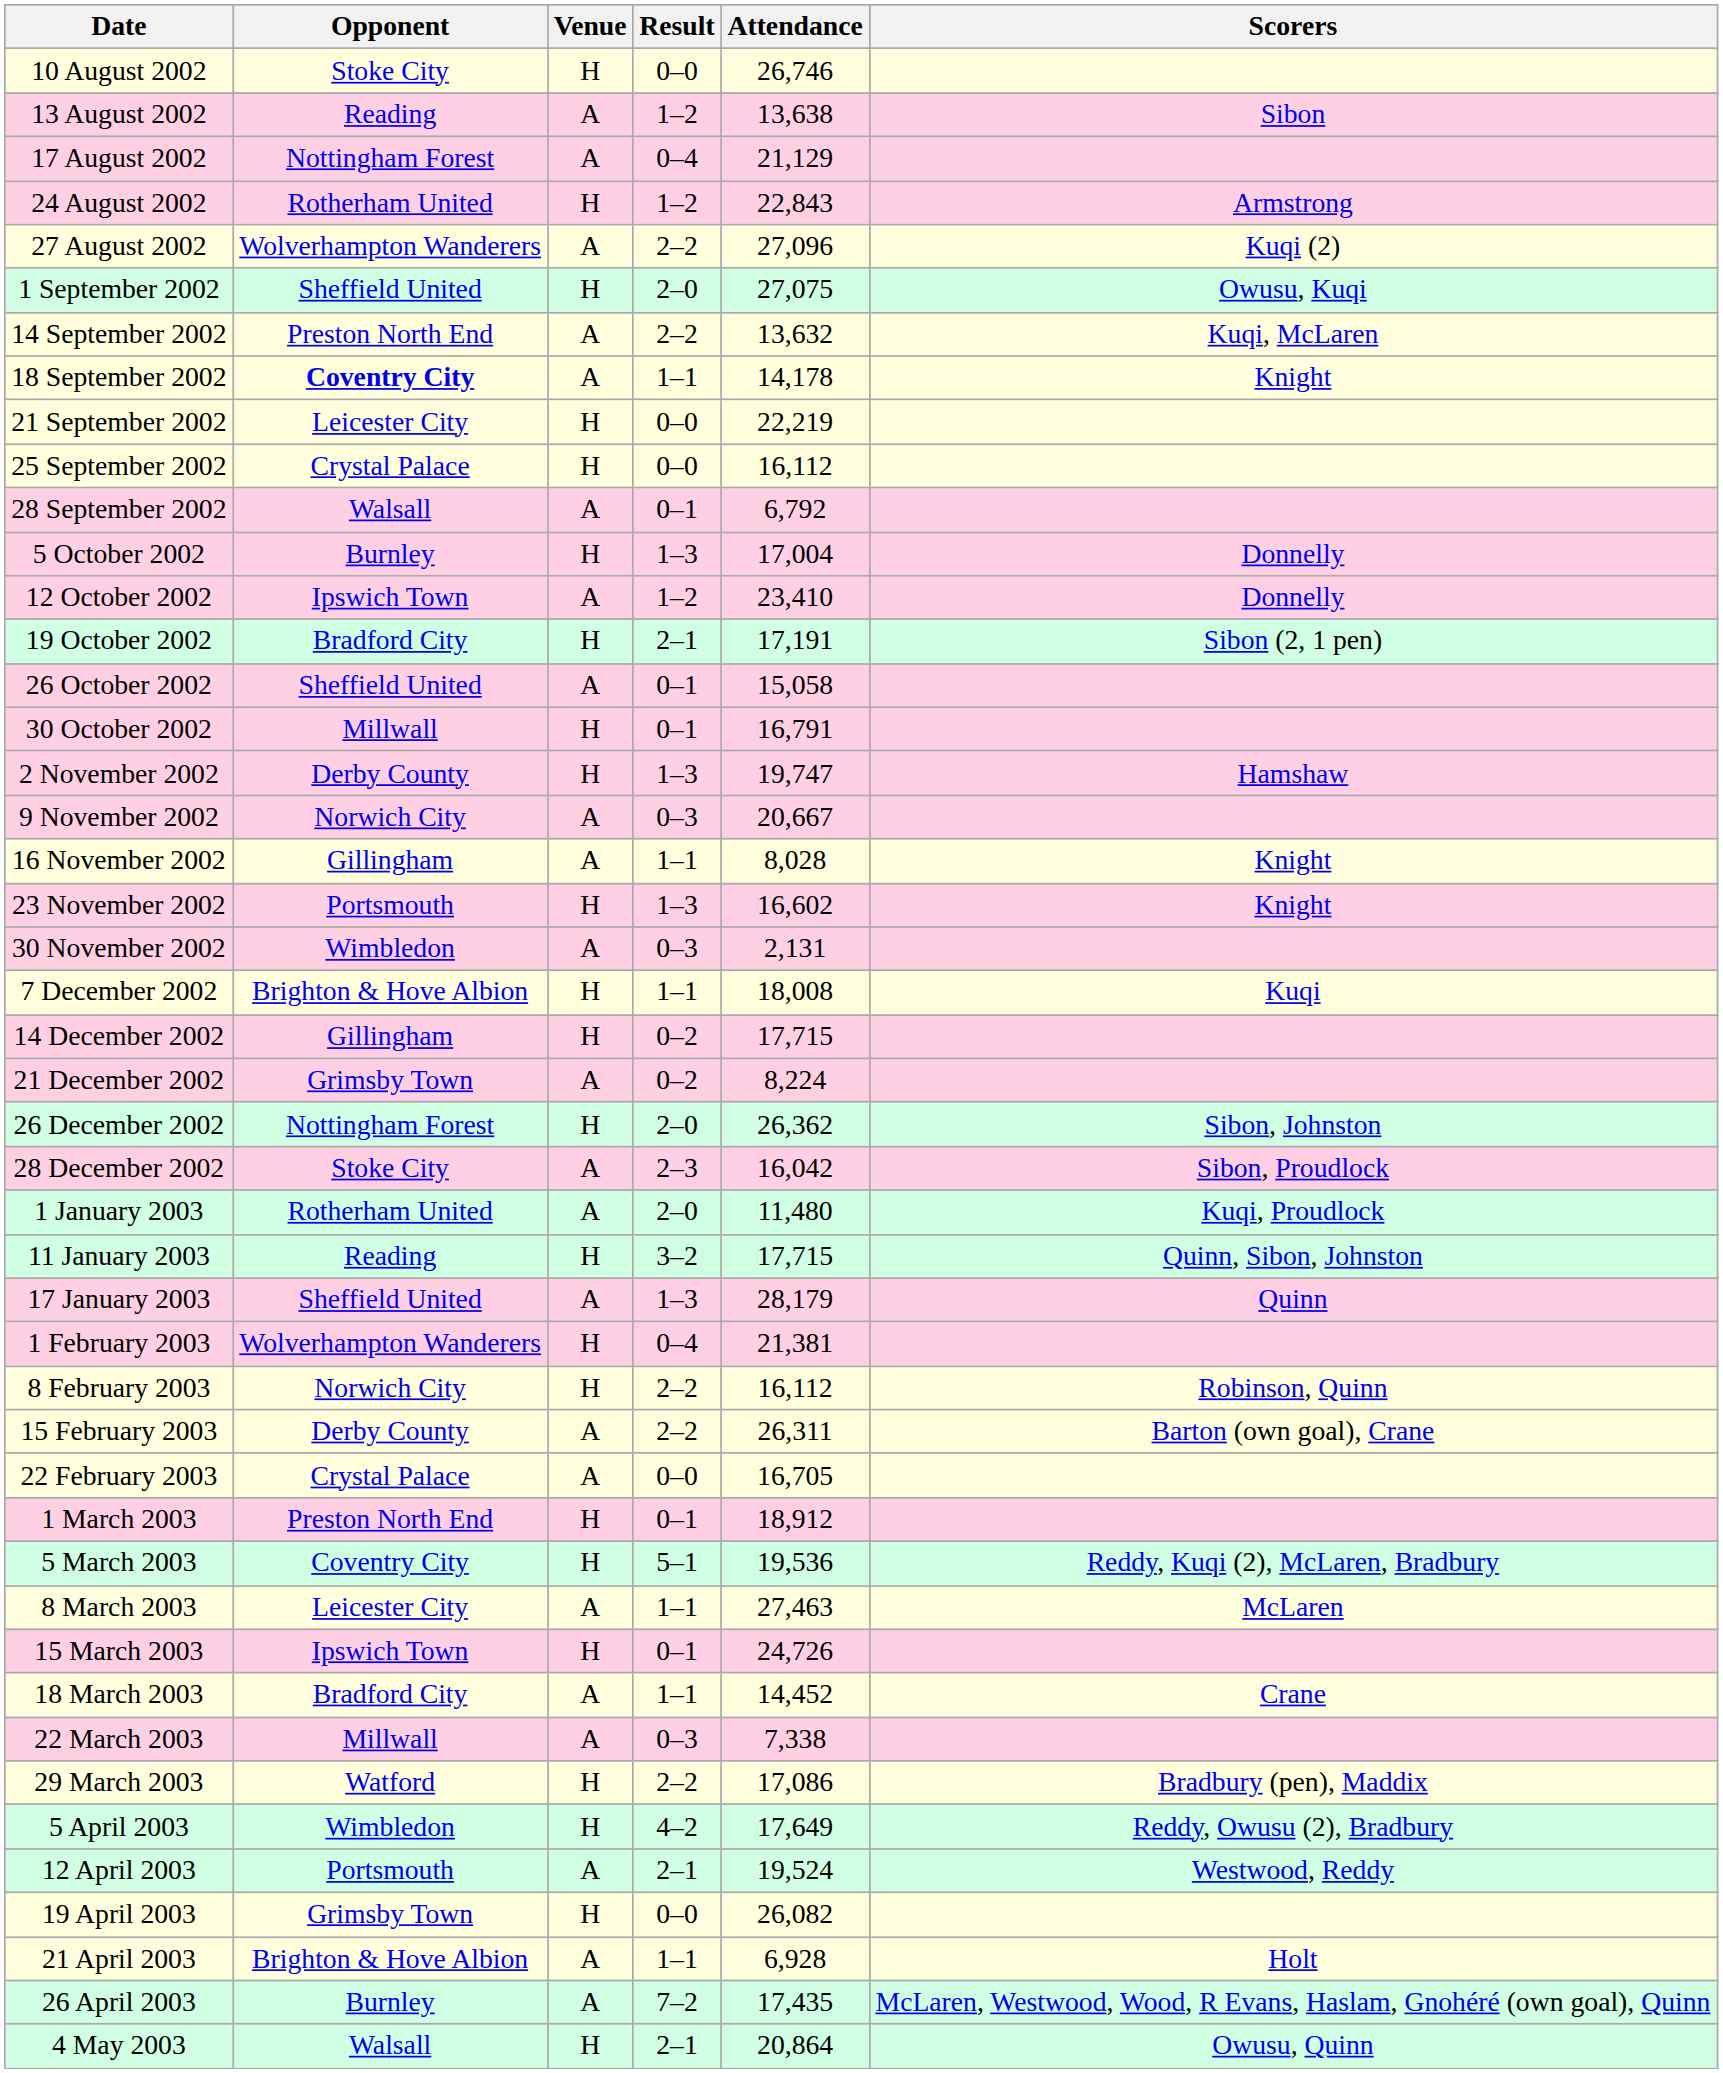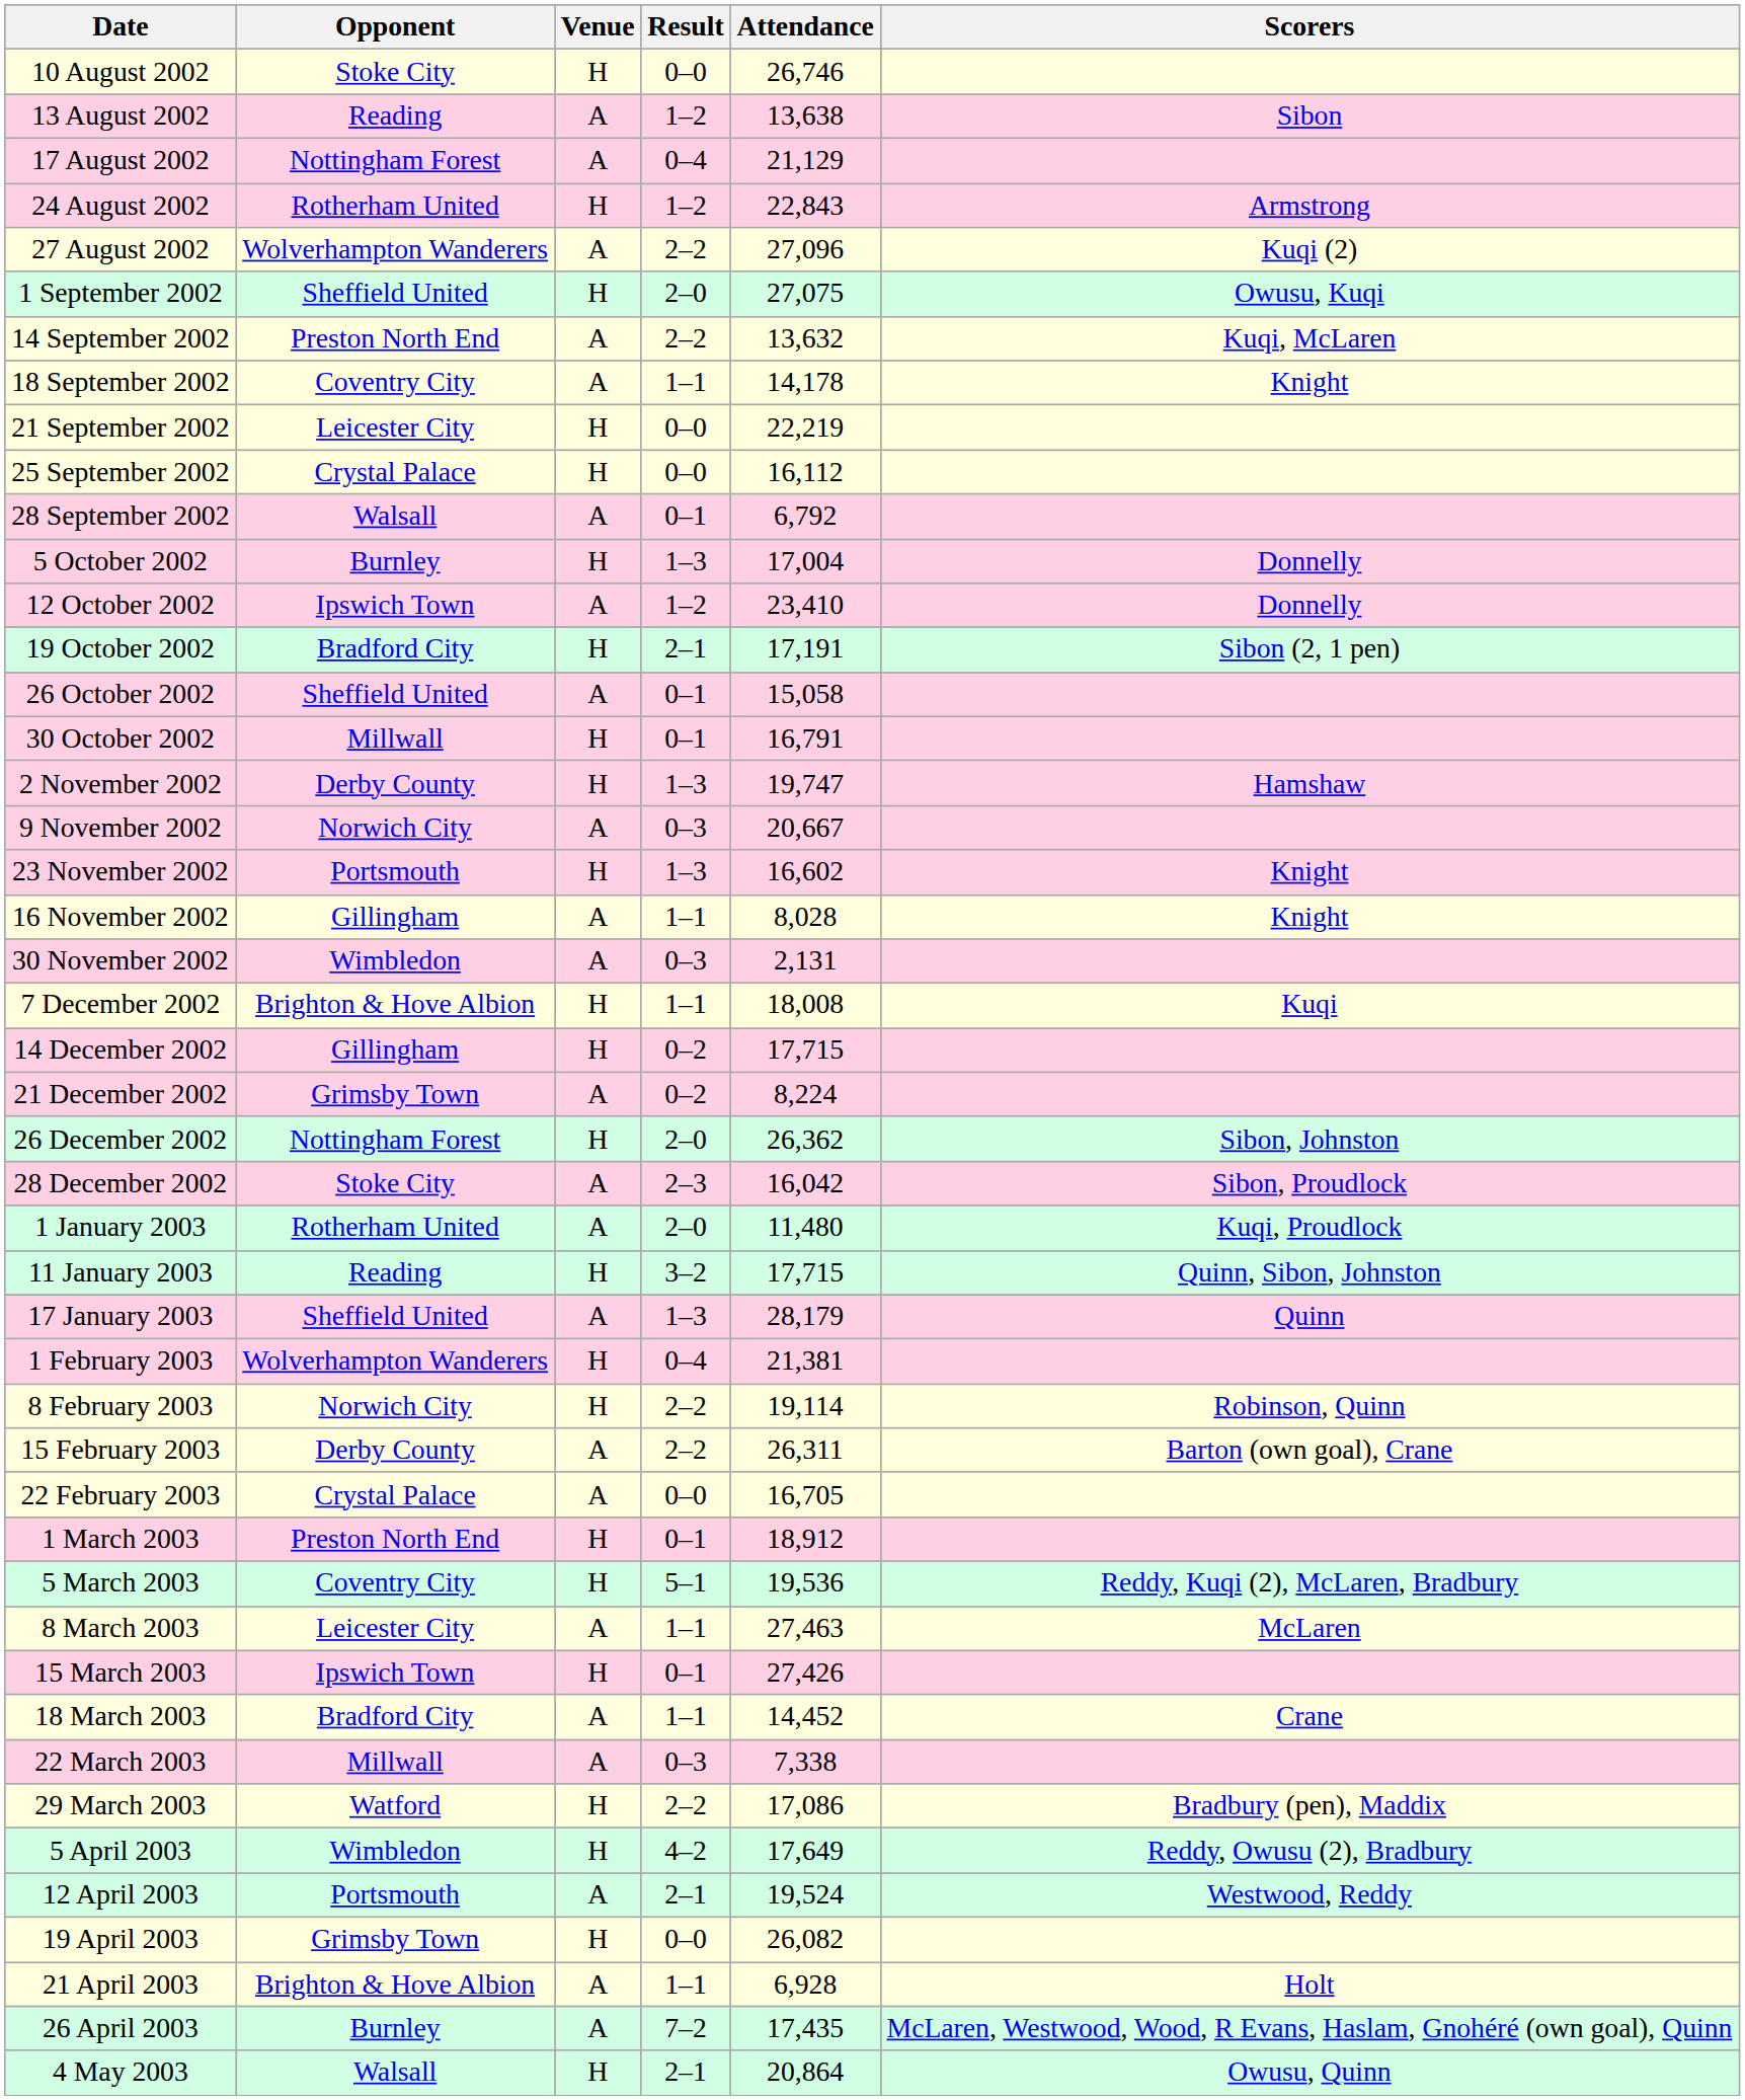18 September 2002 | Opponent: bold -> normal
rows swapped: 16 November 2002 <-> 23 November 2002
8 February 2003 | Attendance: 16,112 -> 19,114
15 March 2003 | Attendance: 24,726 -> 27,426
